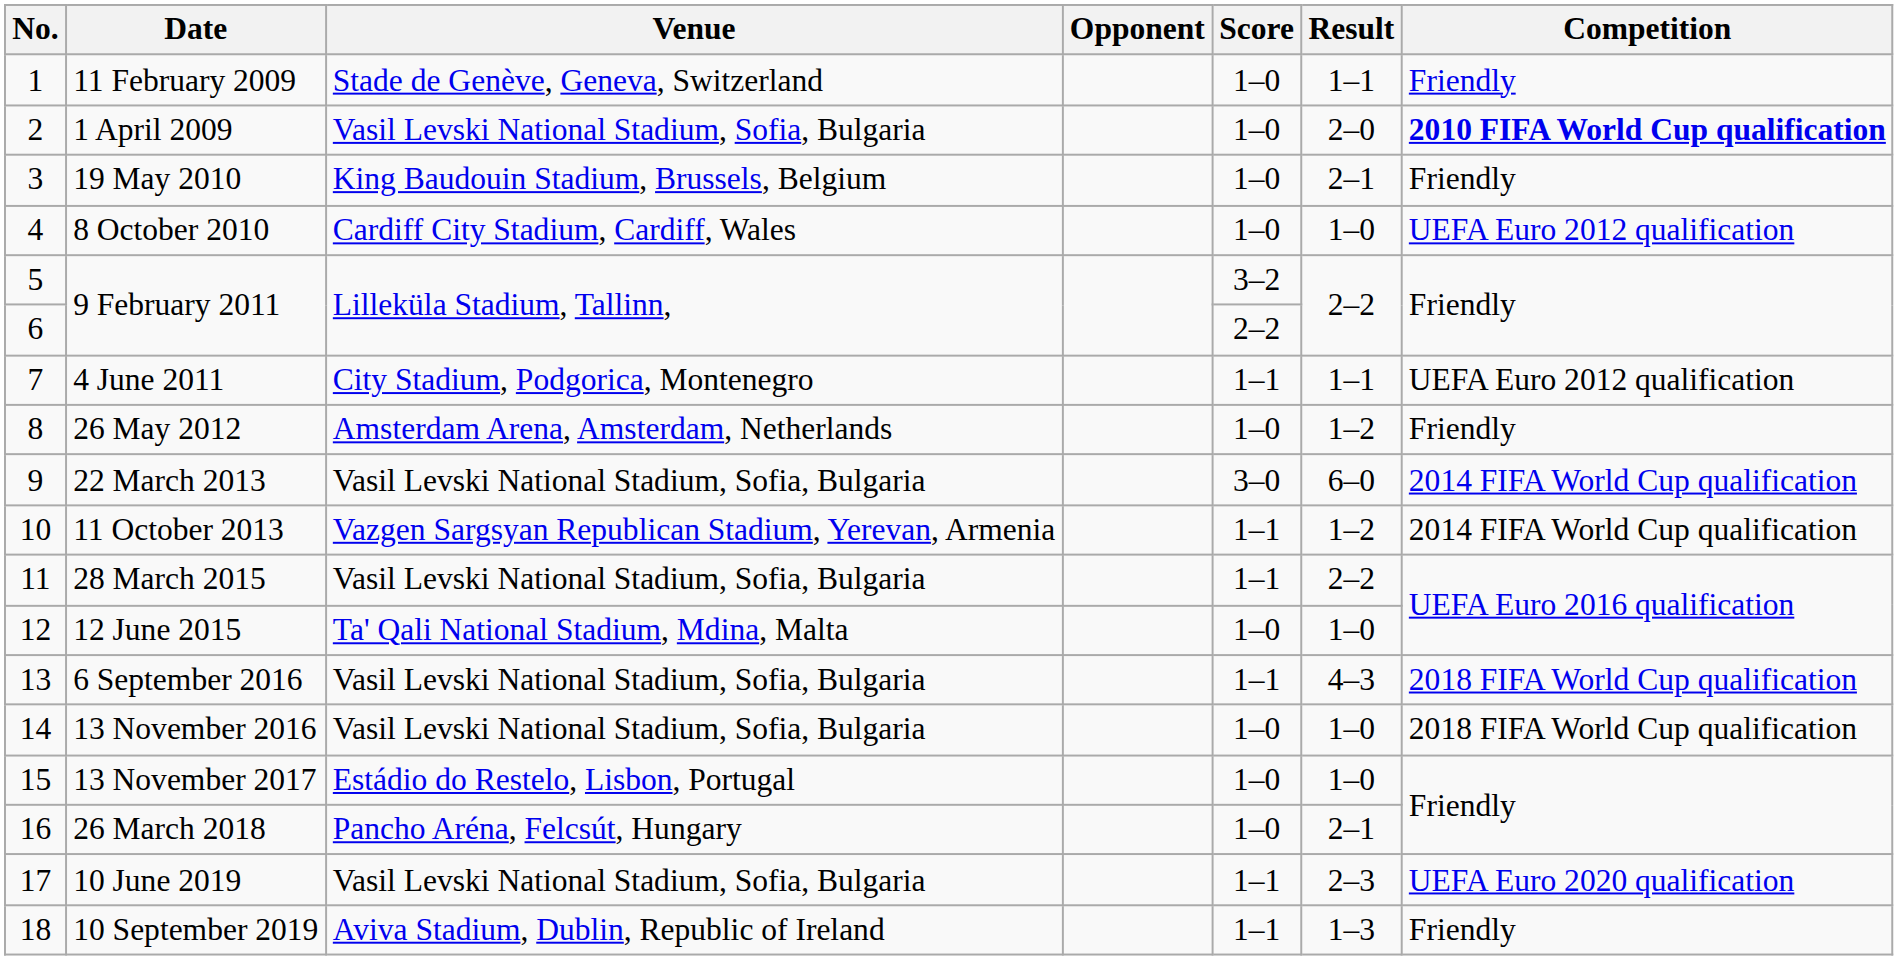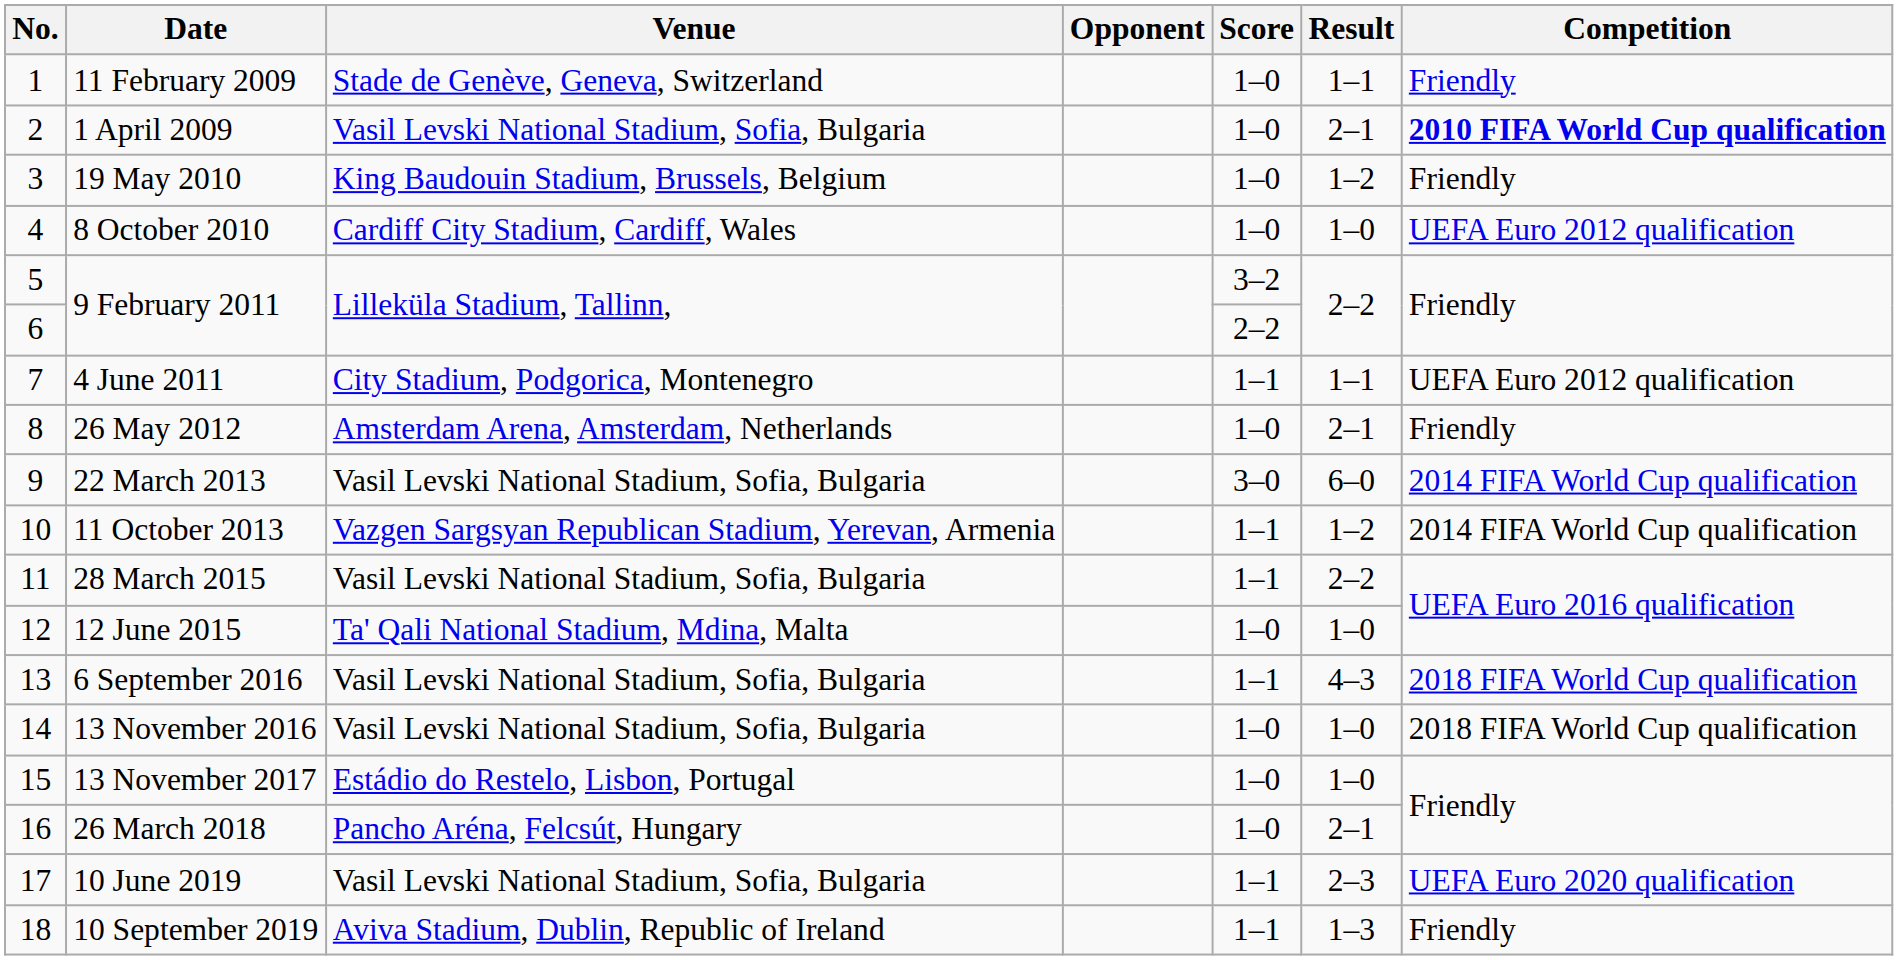1 April 2009 | Result: 2–0 -> 2–1
19 May 2010 | Result: 2–1 -> 1–2
26 May 2012 | Result: 1–2 -> 2–1
